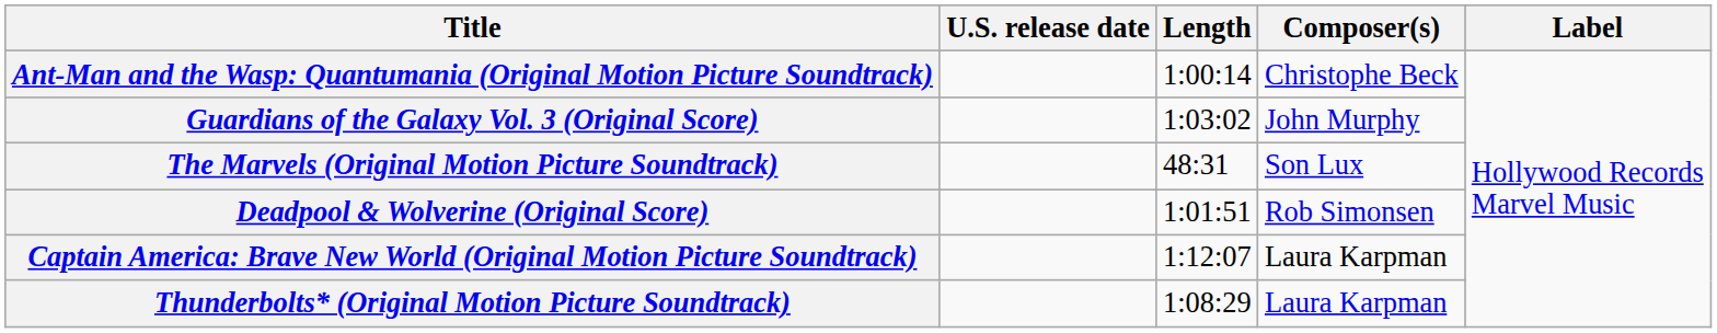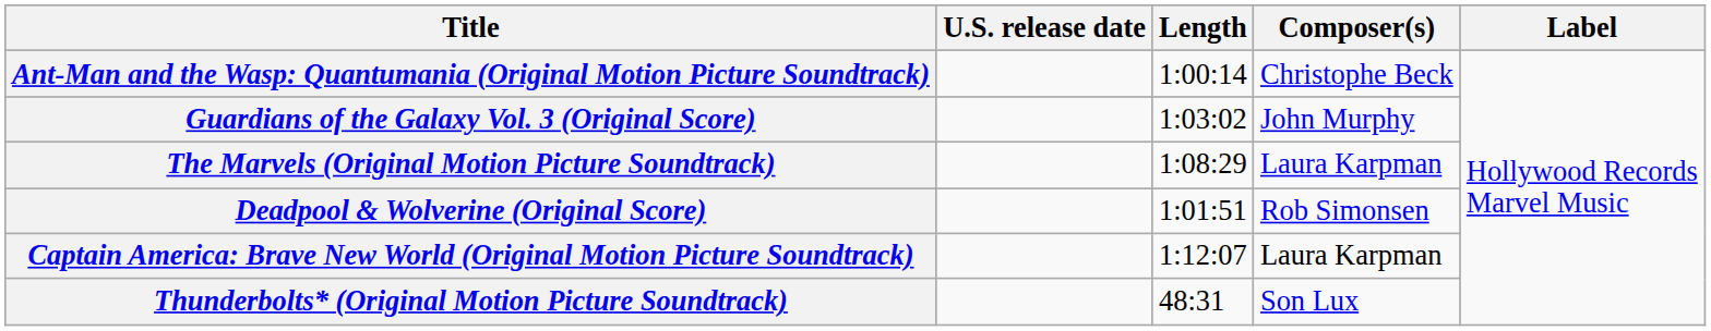The Marvels (Original Motion Picture Soundtrack) | Length: 48:31 -> 1:08:29
The Marvels (Original Motion Picture Soundtrack) | Composer(s): Son Lux -> Laura Karpman
Thunderbolts* (Original Motion Picture Soundtrack) | Length: 1:08:29 -> 48:31
Thunderbolts* (Original Motion Picture Soundtrack) | Composer(s): Laura Karpman -> Son Lux
